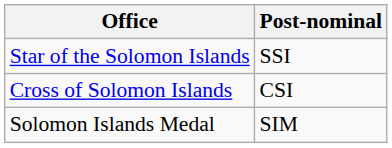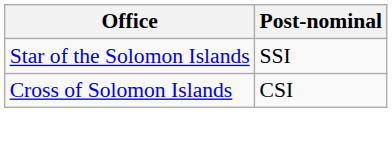- row: Solomon Islands Medal | SIM
